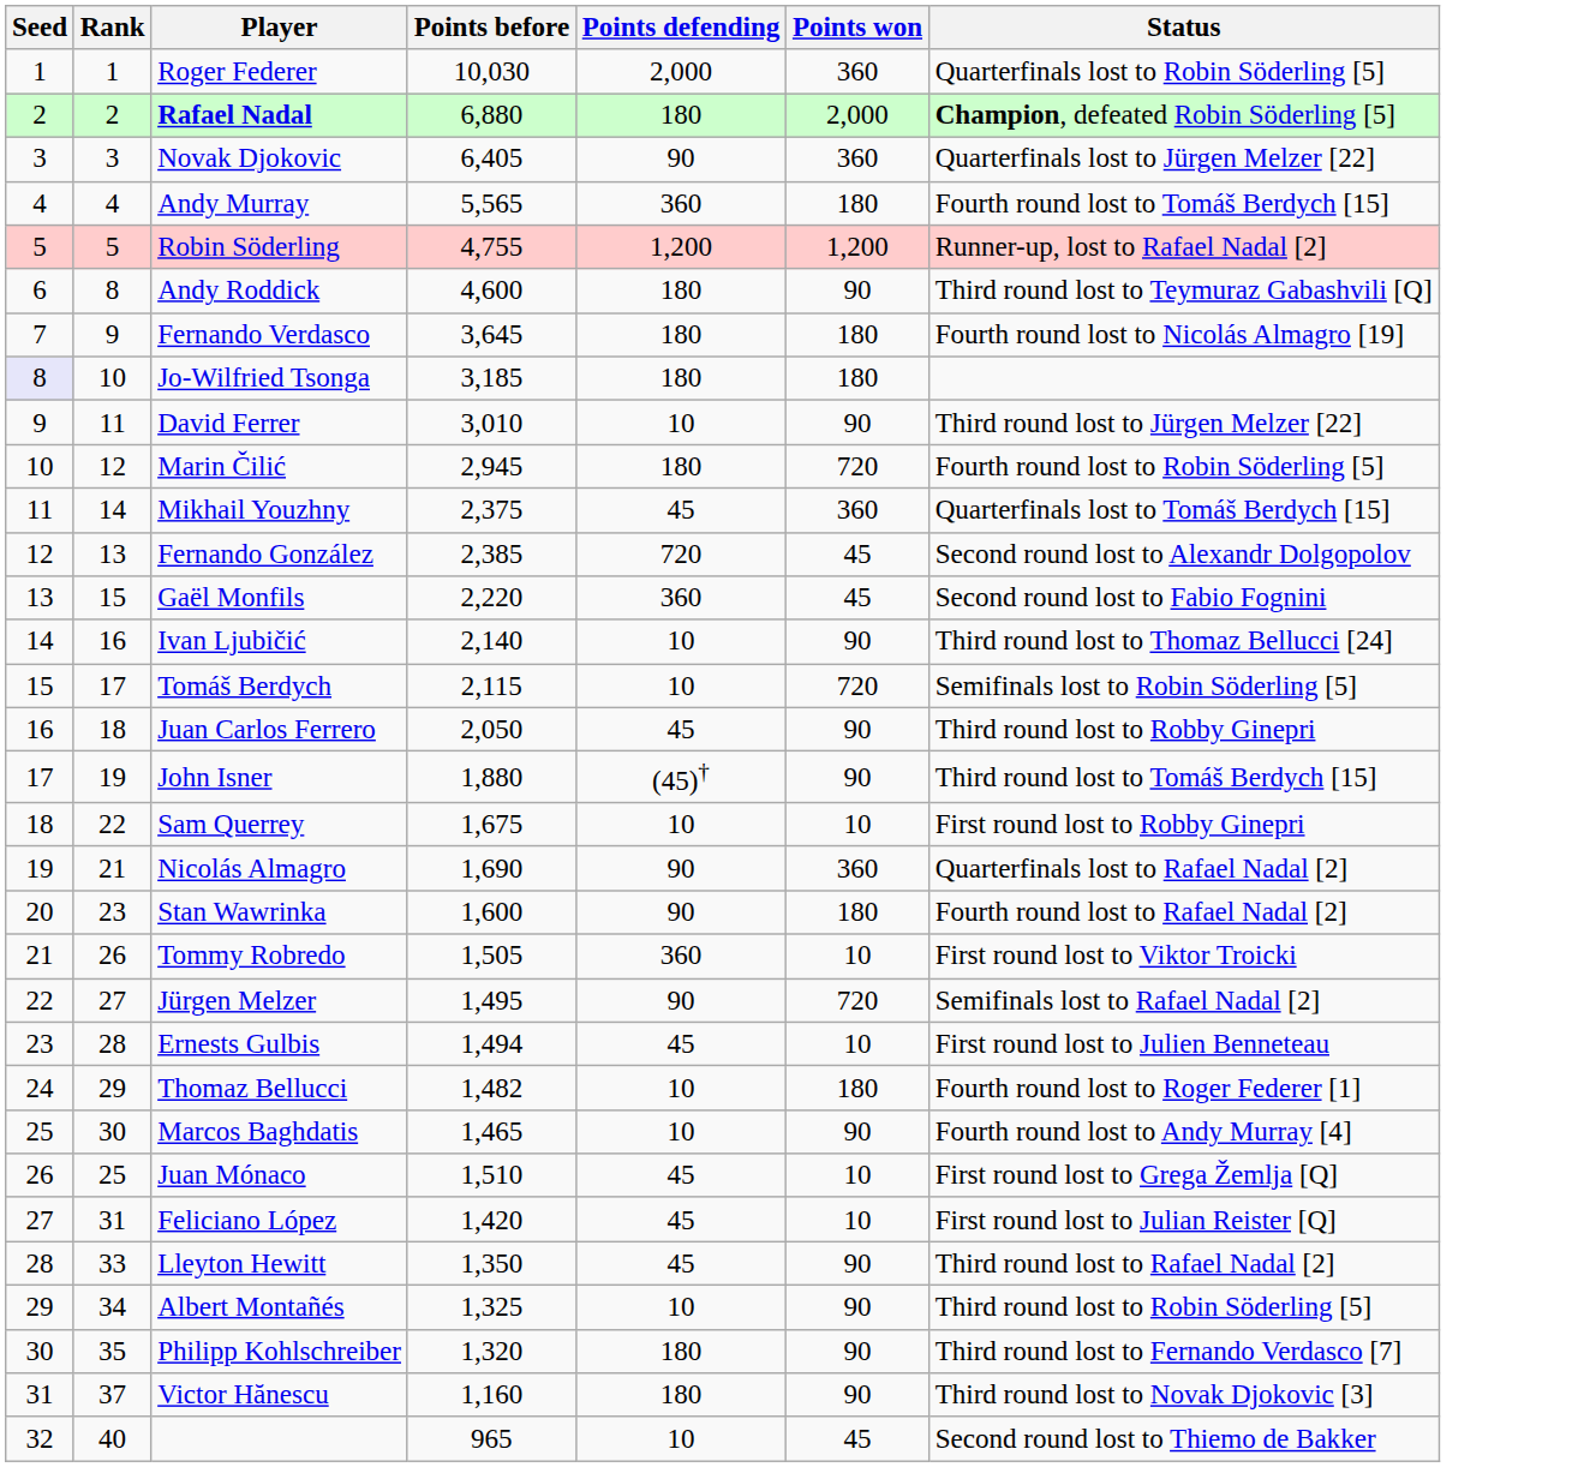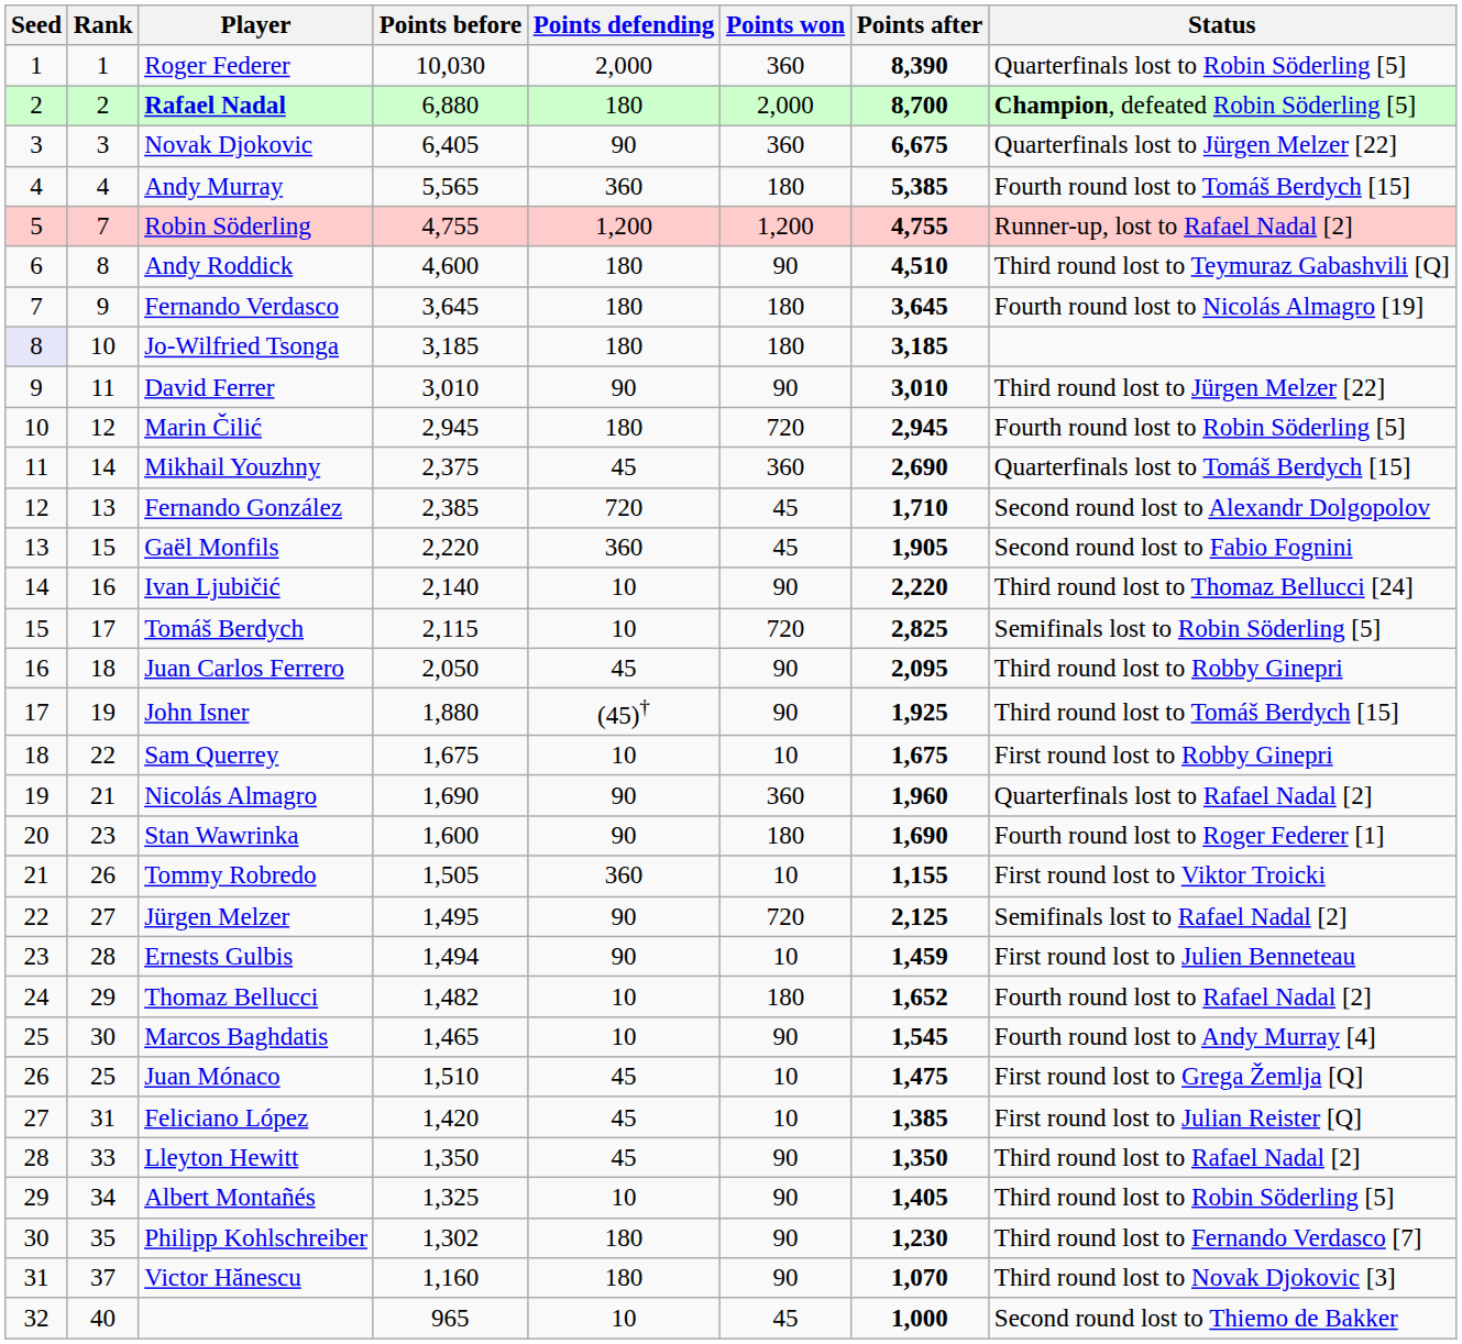+ column: Points after | 8,390 | 8,700 | 6,675 | 5,385 | 4,755 | 4,510 | 3,645 | 3,185 | 3,010 | 2,945 | 2,690 | 1,710 | 1,905 | 2,220 | 2,825 | 2,095 | 1,925 | 1,675 | 1,960 | 1,690 | 1,155 | 2,125 | 1,459 | 1,652 | 1,545 | 1,475 | 1,385 | 1,350 | 1,405 | 1,230 | 1,070 | 1,000
Robin Söderling | Rank: 5 -> 7
David Ferrer | Points defending: 10 -> 90
Stan Wawrinka | Status: Fourth round lost to Rafael Nadal [2] -> Fourth round lost to Roger Federer [1]
Ernests Gulbis | Points defending: 45 -> 90
Thomaz Bellucci | Status: Fourth round lost to Roger Federer [1] -> Fourth round lost to Rafael Nadal [2]
Philipp Kohlschreiber | Points before: 1,320 -> 1,302
